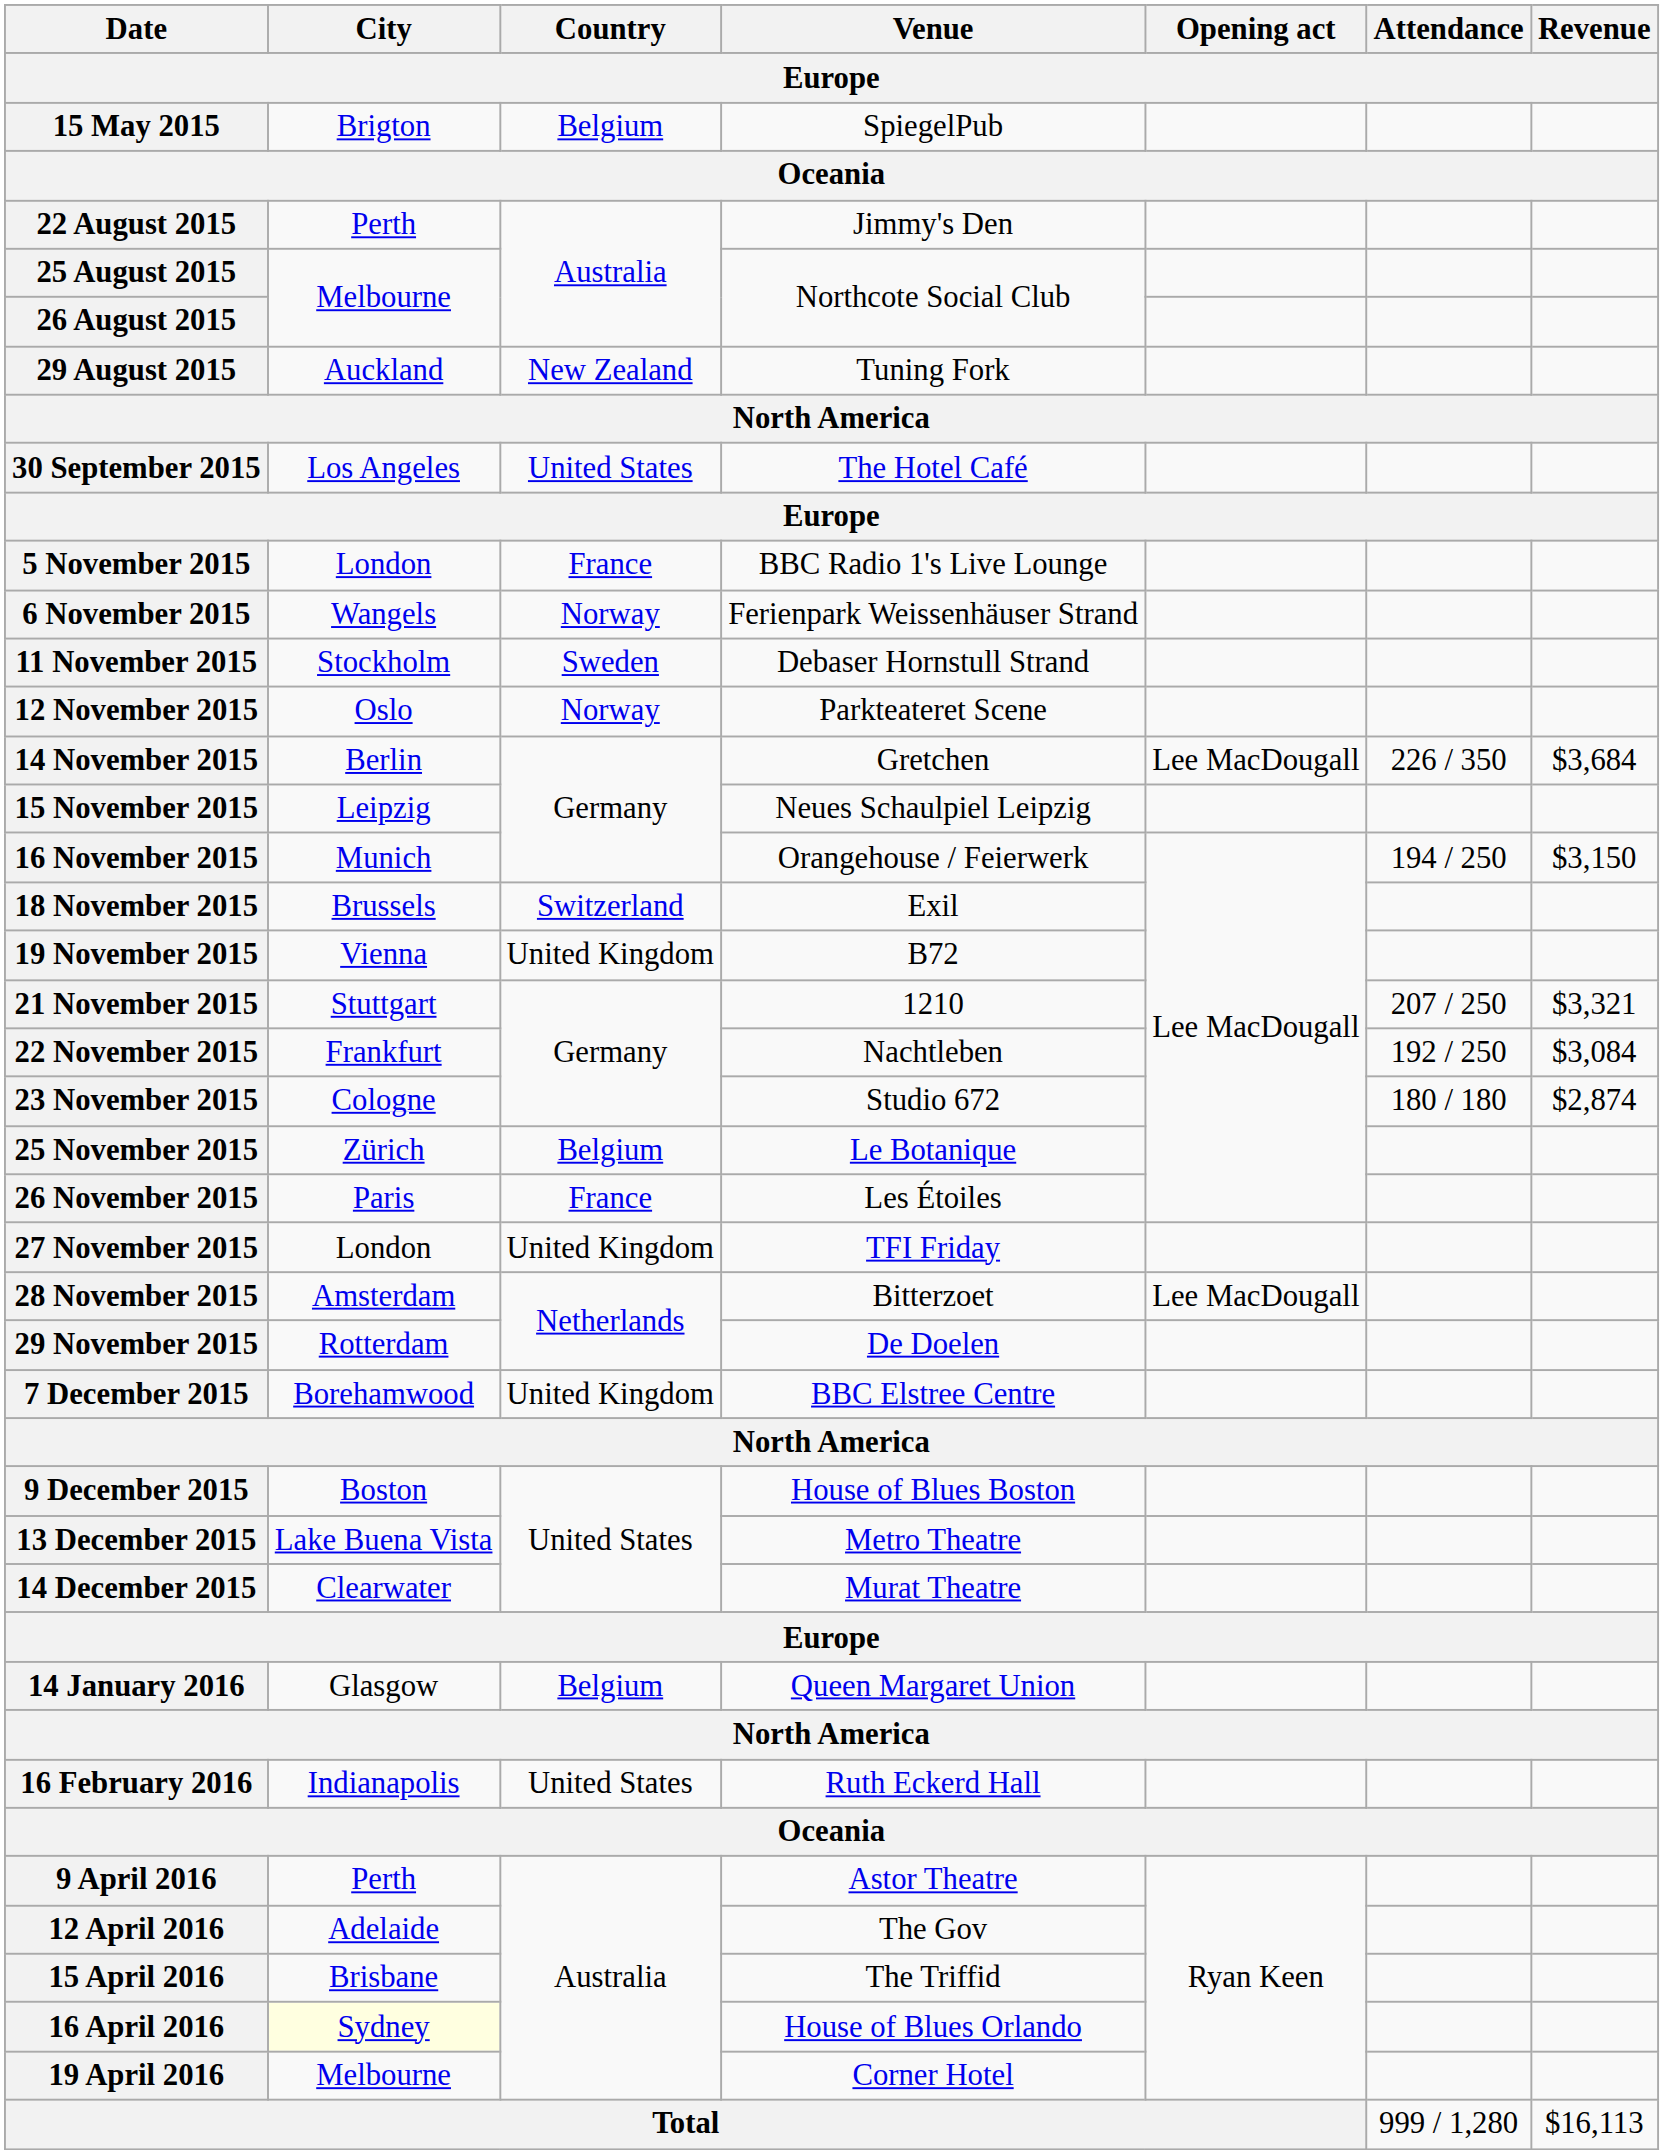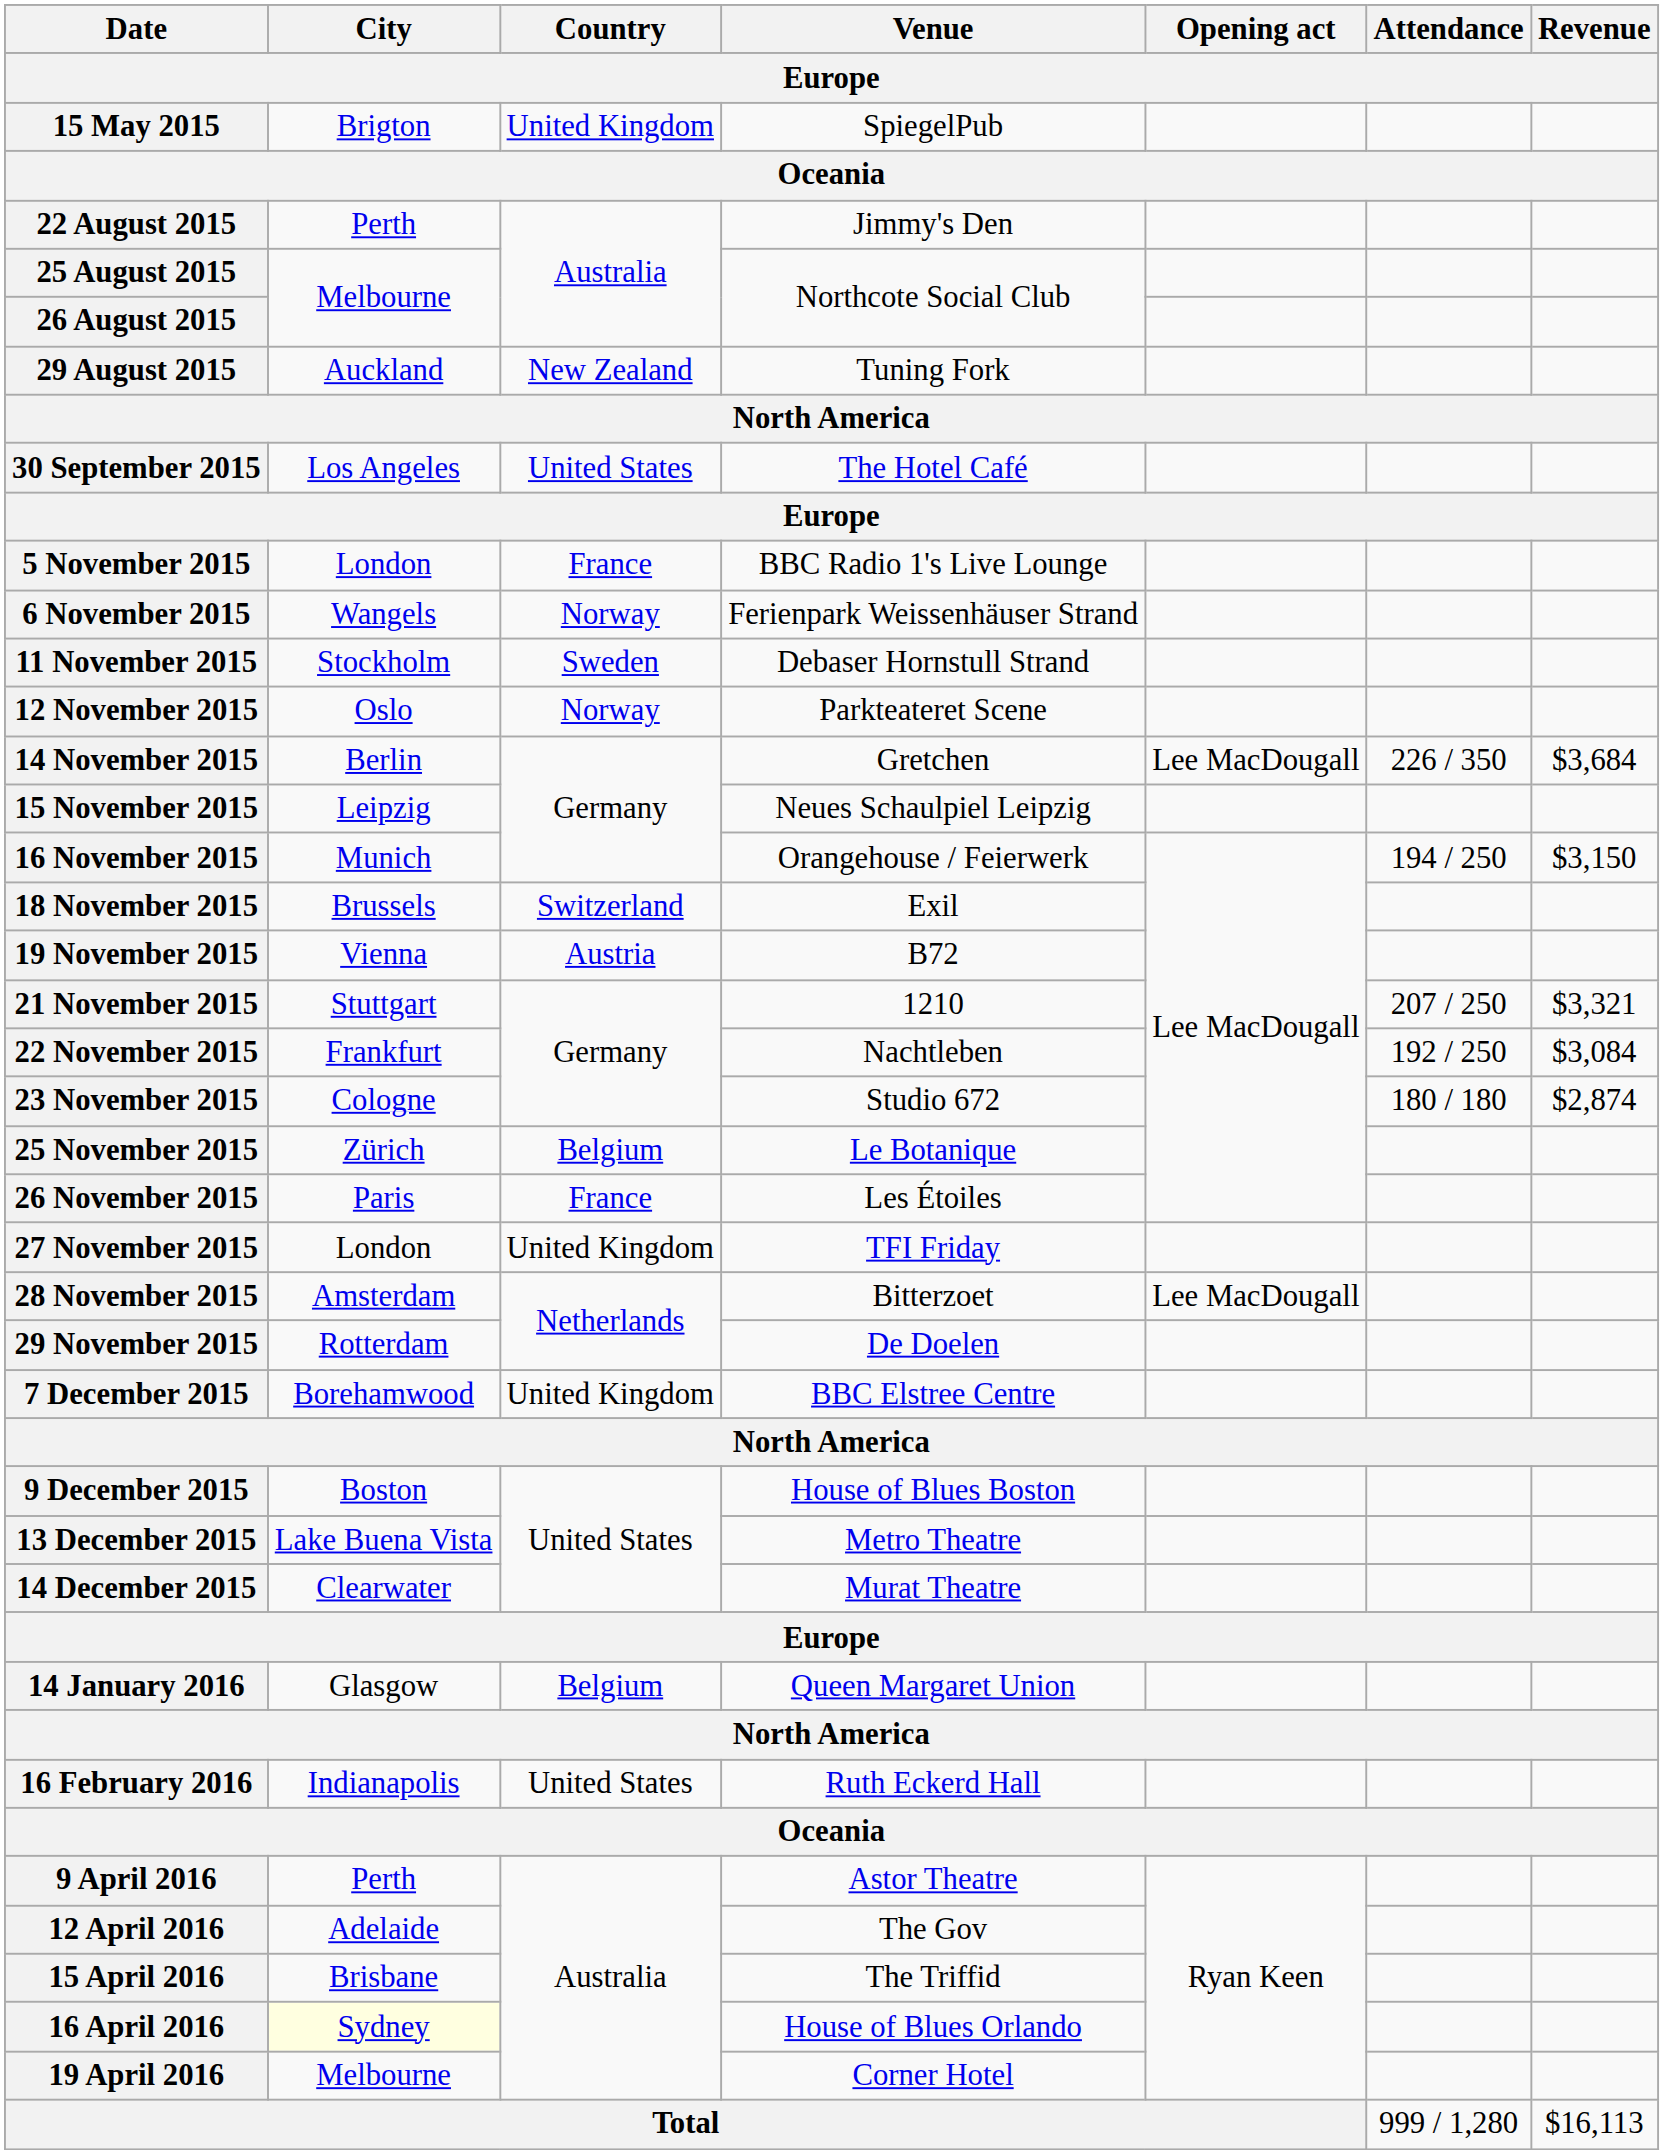15 May 2015 | Country: Belgium -> United Kingdom
19 November 2015 | Country: United Kingdom -> Austria
